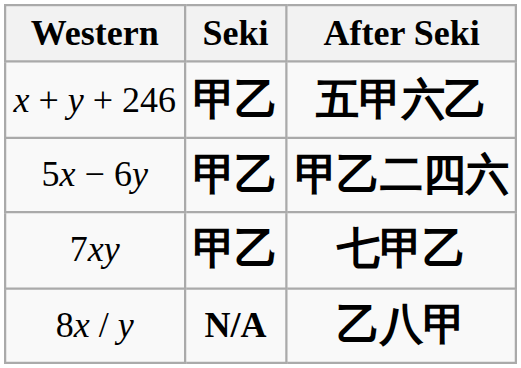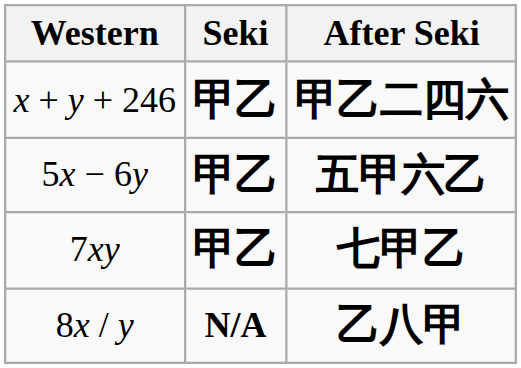x + y + 246 | After Seki: 五甲六乙 -> 甲乙二四六
5x − 6y | After Seki: 甲乙二四六 -> 五甲六乙
